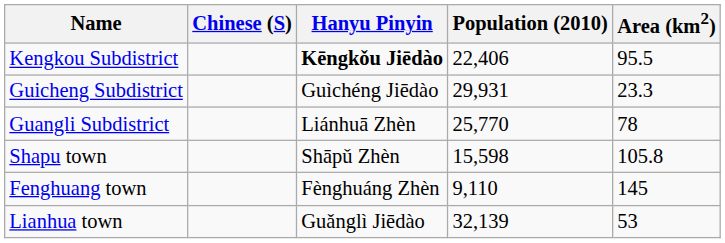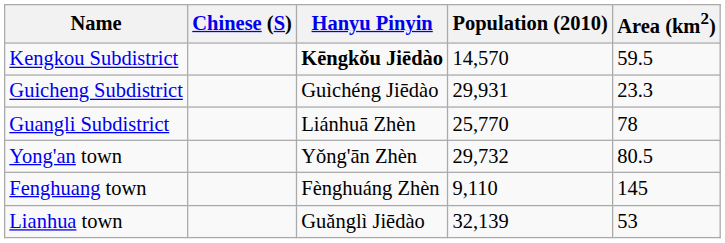Kengkou Subdistrict | Population (2010): 22,406 -> 14,570
Kengkou Subdistrict | Area (km2): 95.5 -> 59.5
+ row: Yong'an town | Yǒng'ān Zhèn | 29,732 | 80.5
- row: Shapu town | Shāpǔ Zhèn | 15,598 | 105.8
